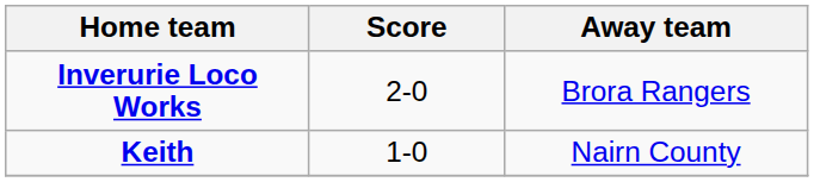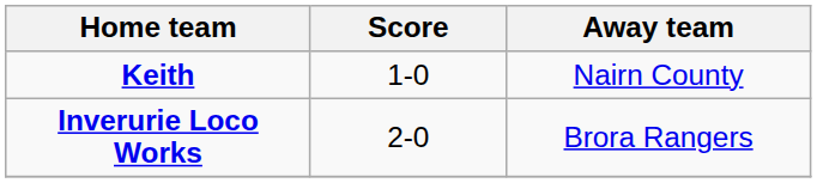rows swapped: Inverurie Loco Works <-> Keith
